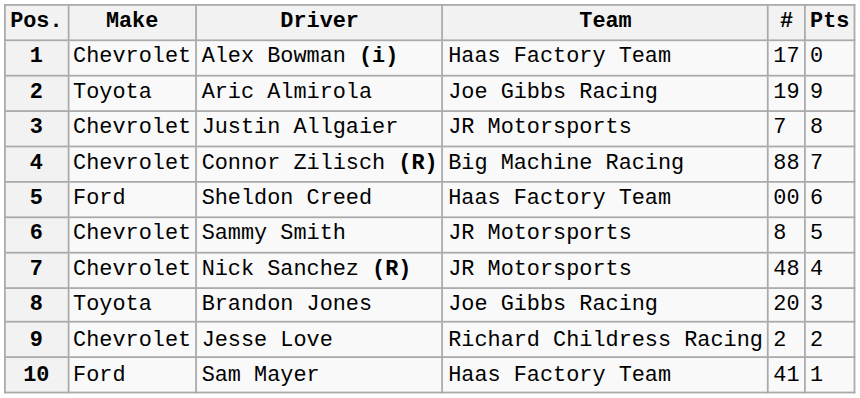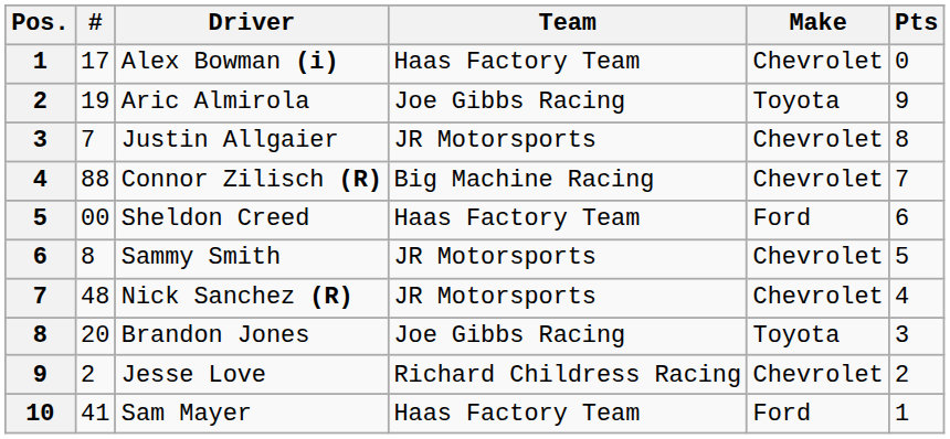columns swapped: # <-> Make
